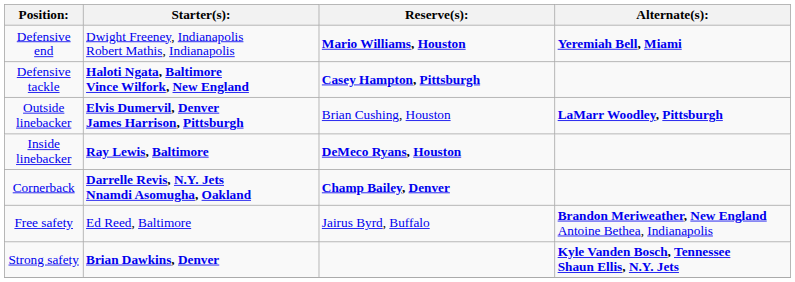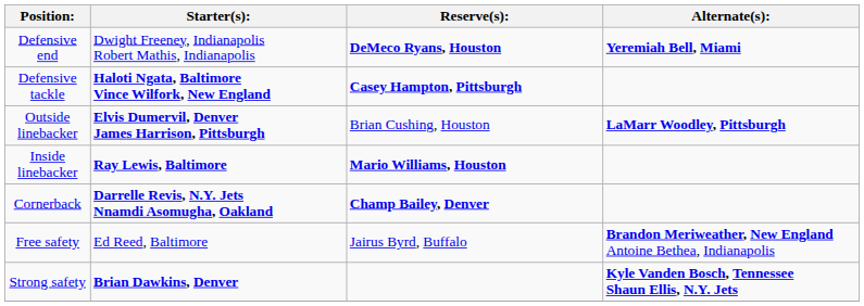Defensive end | Reserve(s):: Mario Williams, Houston -> DeMeco Ryans, Houston
Inside linebacker | Reserve(s):: DeMeco Ryans, Houston -> Mario Williams, Houston
